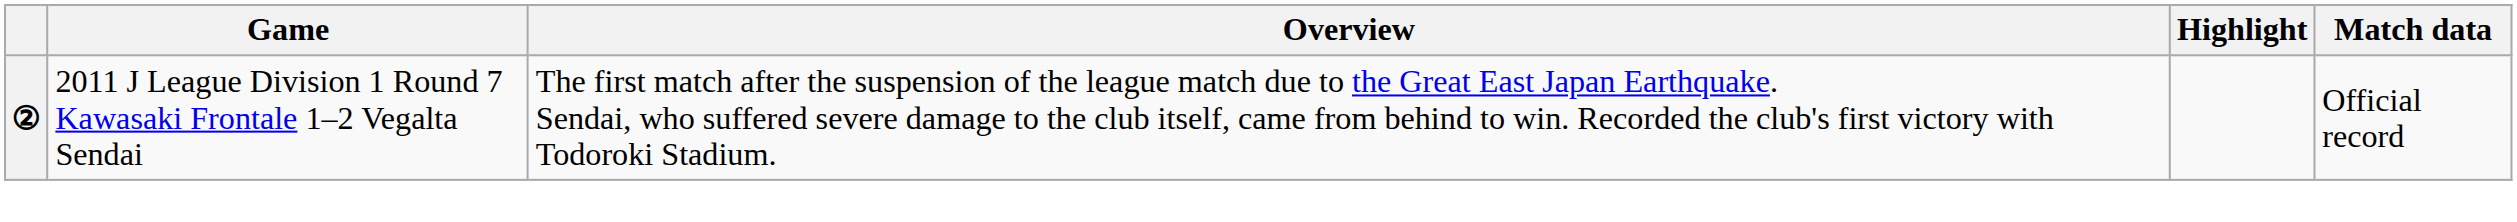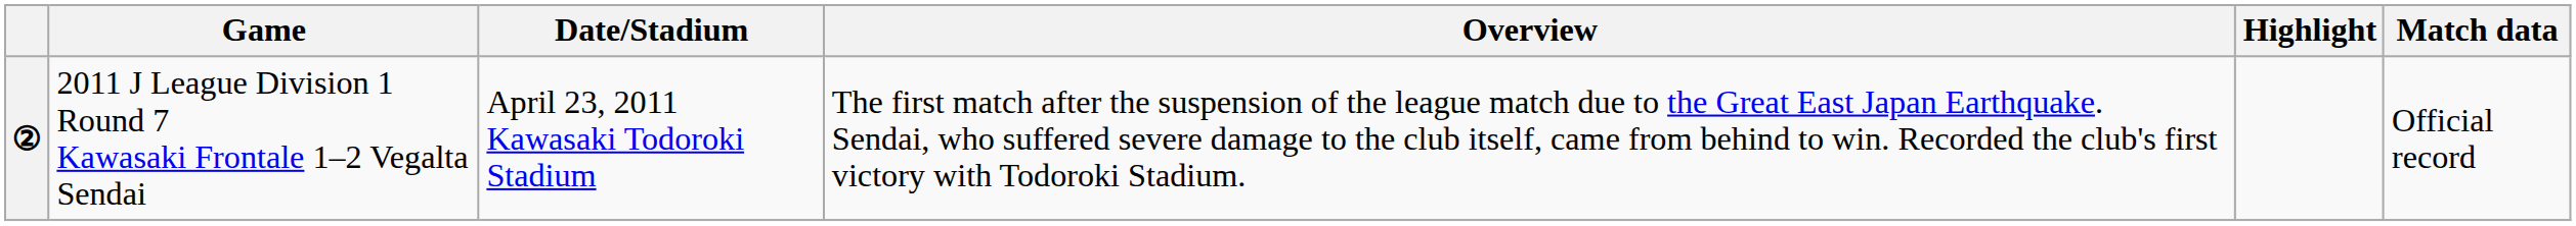+ column: Date/Stadium | April 23, 2011 Kawasaki Todoroki Stadium
